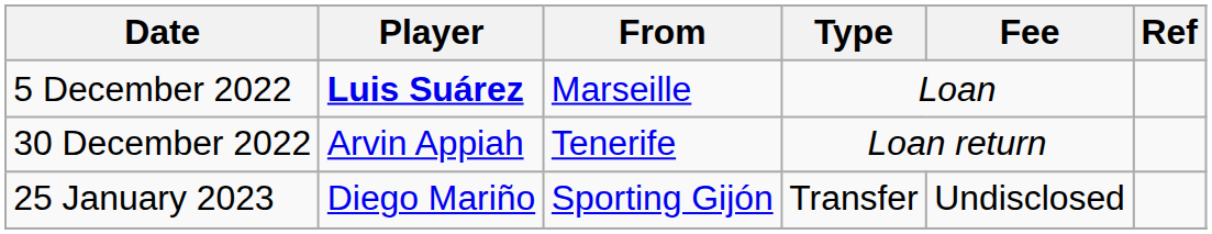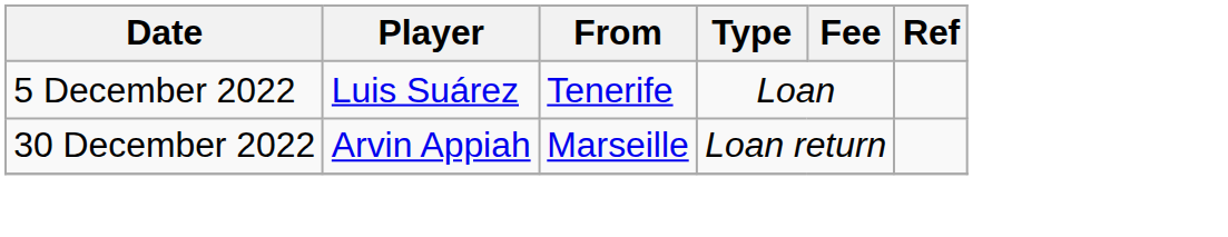5 December 2022 | Player: bold -> normal
5 December 2022 | From: Marseille -> Tenerife
30 December 2022 | From: Tenerife -> Marseille
- row: 25 January 2023 | Diego Mariño | Sporting Gijón | Transfer | Undisclosed
